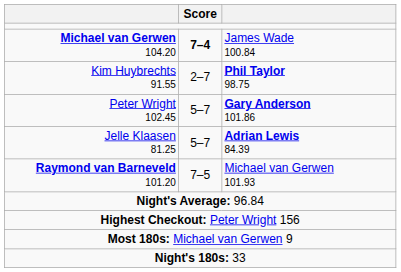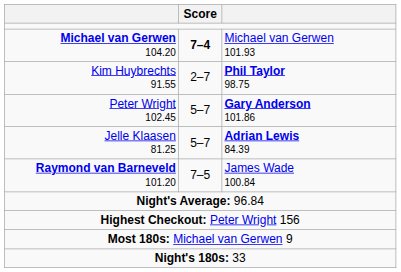Michael van Gerwen 104.20 | column 3: James Wade 100.84 -> Michael van Gerwen 101.93
Raymond van Barneveld 101.20 | column 3: Michael van Gerwen 101.93 -> James Wade 100.84
